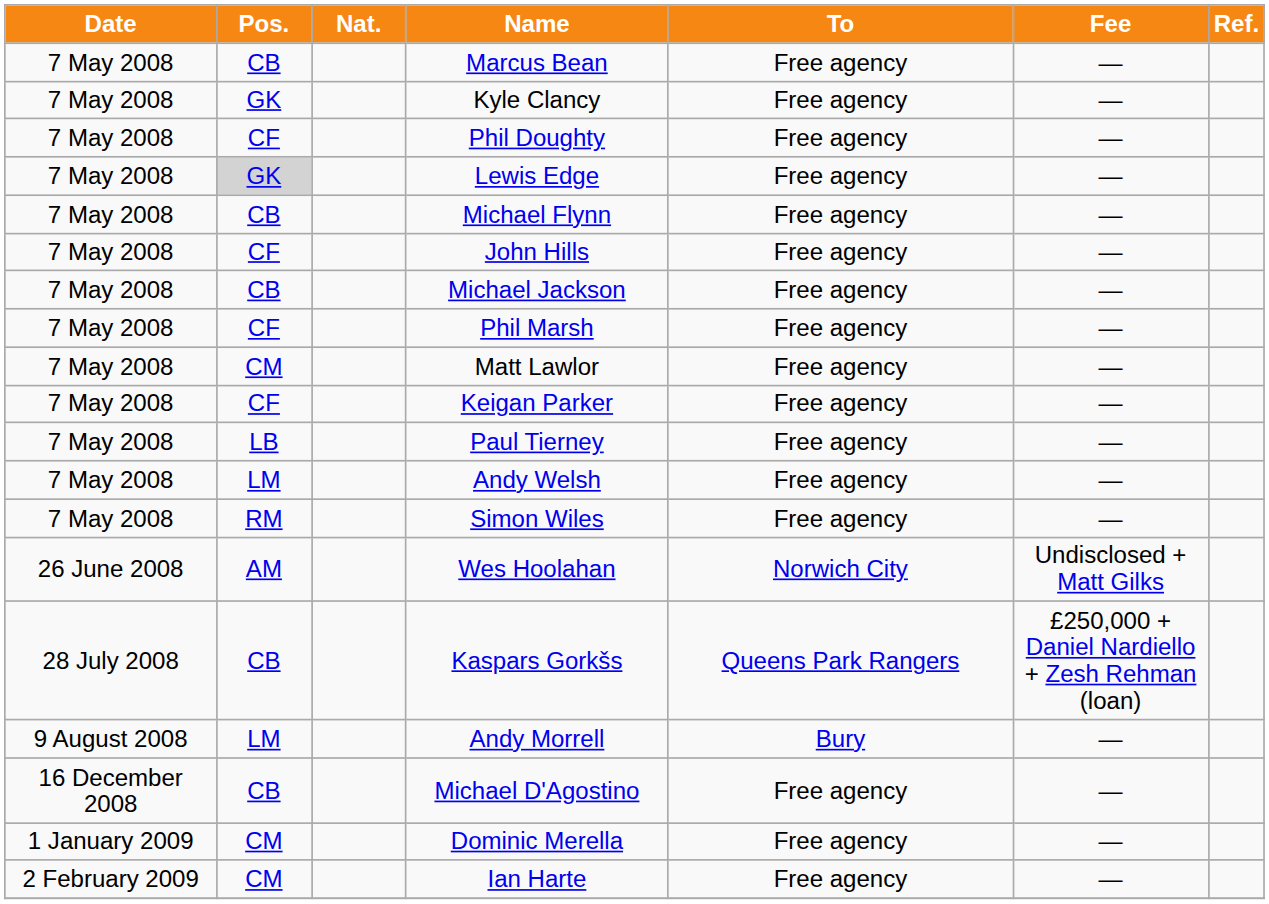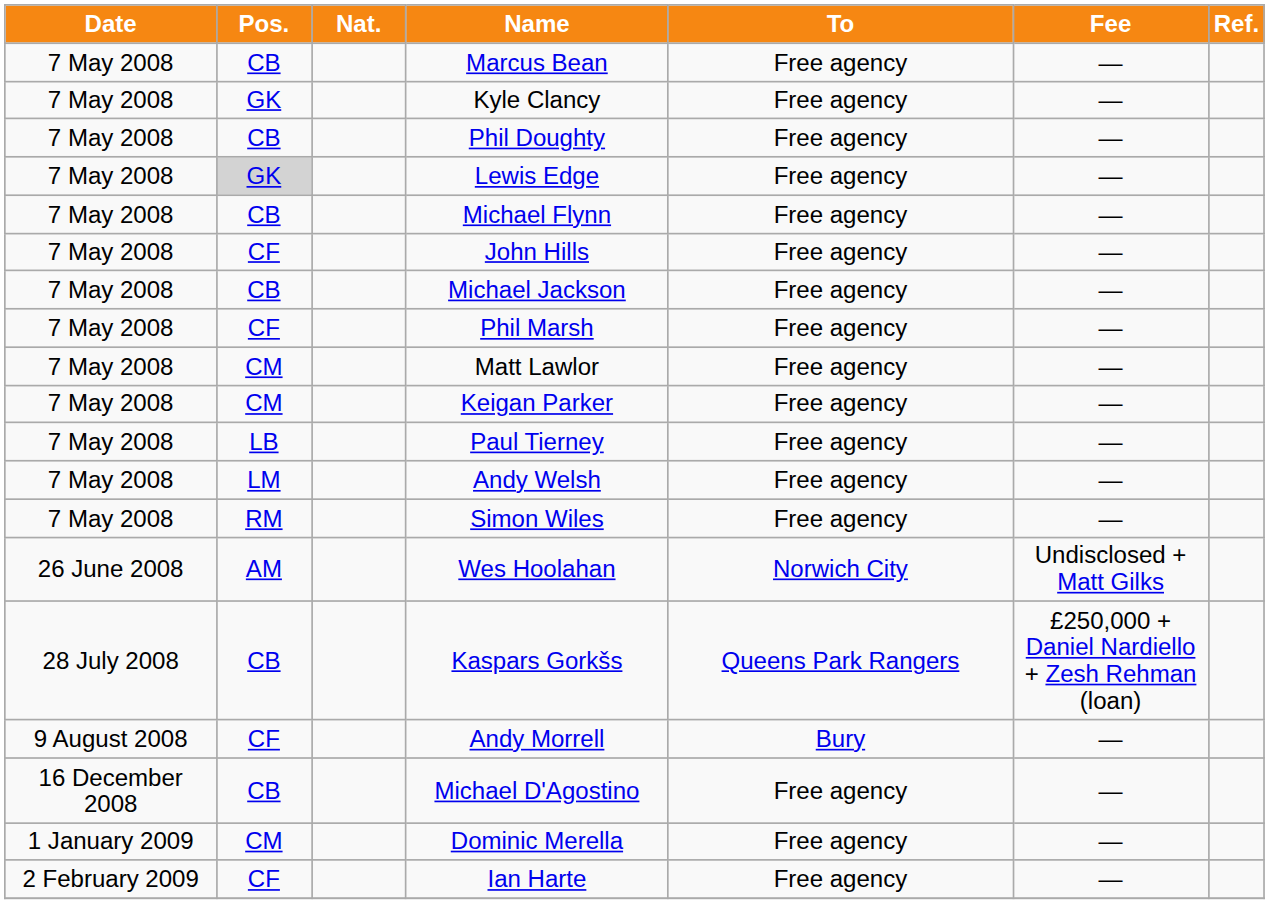Phil Doughty | Pos.: CF -> CB
Keigan Parker | Pos.: CF -> CM
Andy Morrell | Pos.: LM -> CF
Ian Harte | Pos.: CM -> CF
